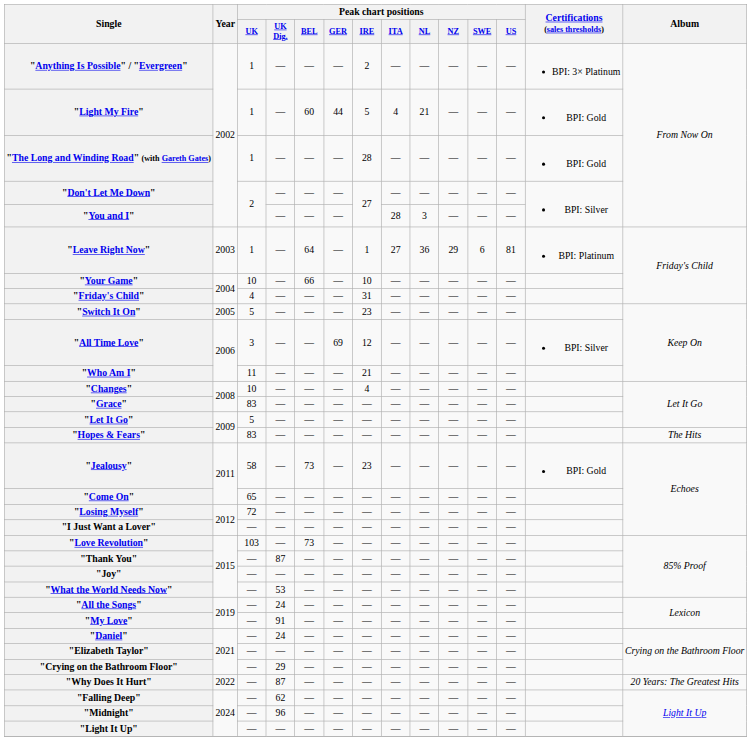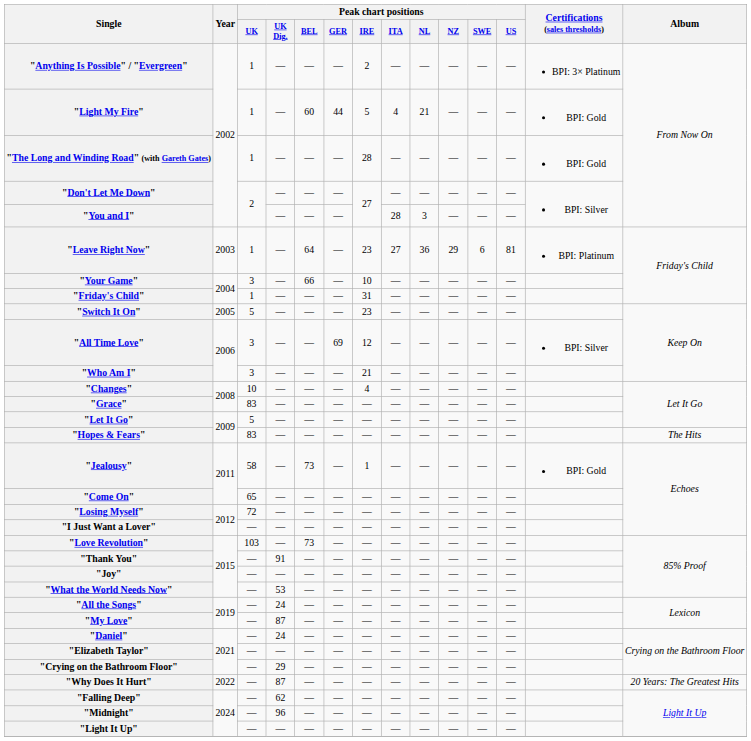"Leave Right Now" | Peak chart positions / IRE: 1 -> 23
"Your Game" | Peak chart positions / UK: 10 -> 3
"Friday's Child" | Peak chart positions / UK: 4 -> 1
"Who Am I" | Peak chart positions / UK: 11 -> 3
"Jealousy" | Peak chart positions / IRE: 23 -> 1
"Thank You" | Peak chart positions / UK Dig.: 87 -> 91
"My Love" | Peak chart positions / UK Dig.: 91 -> 87
